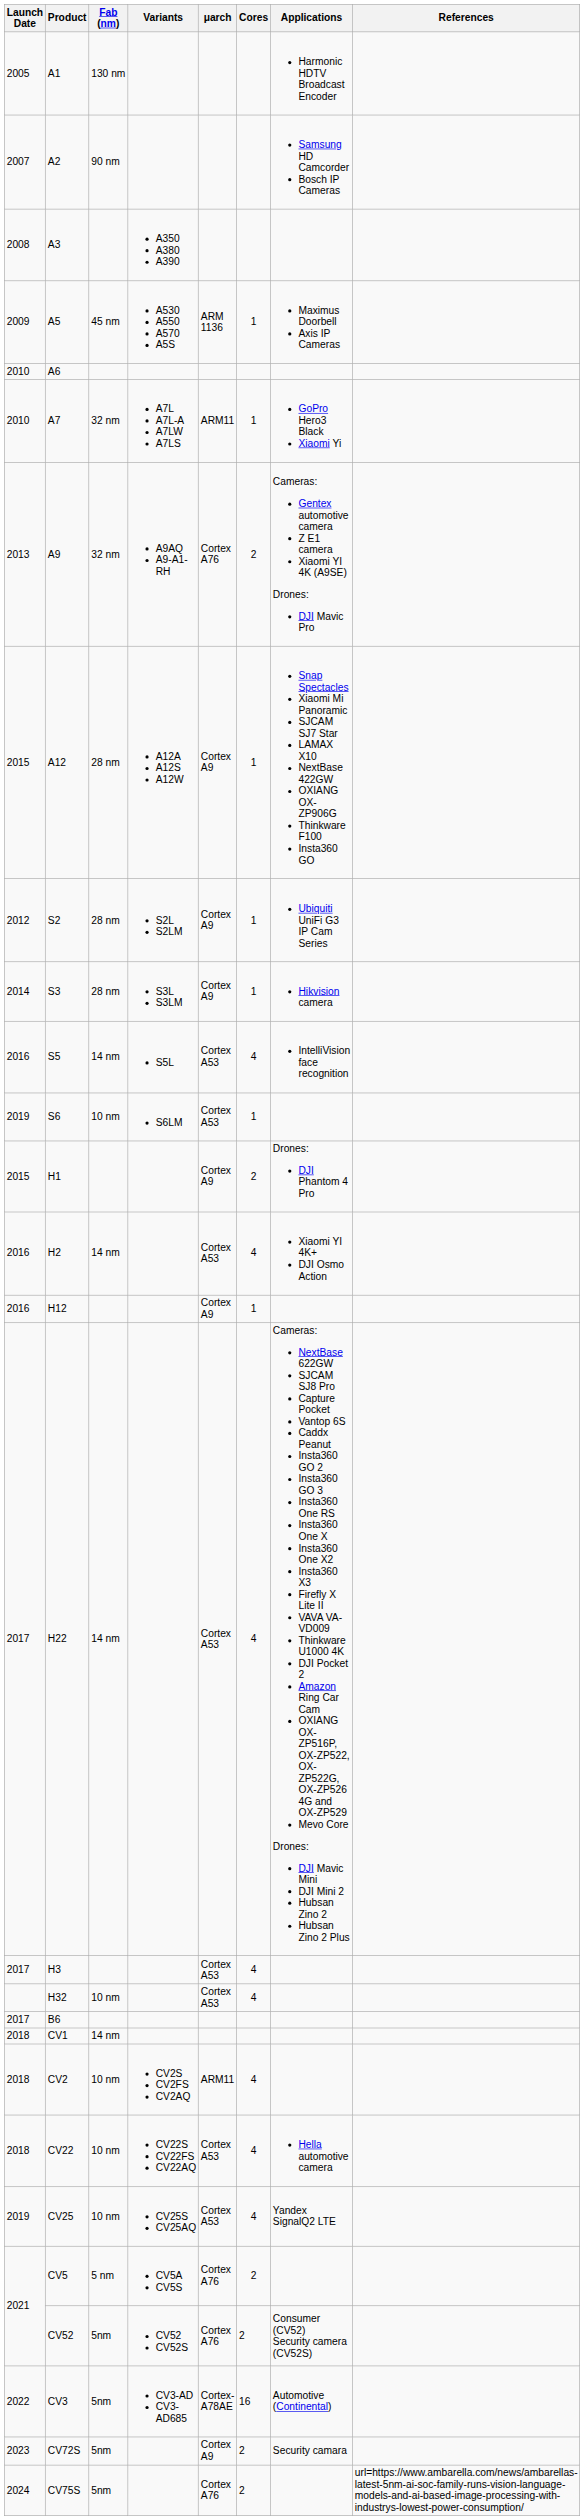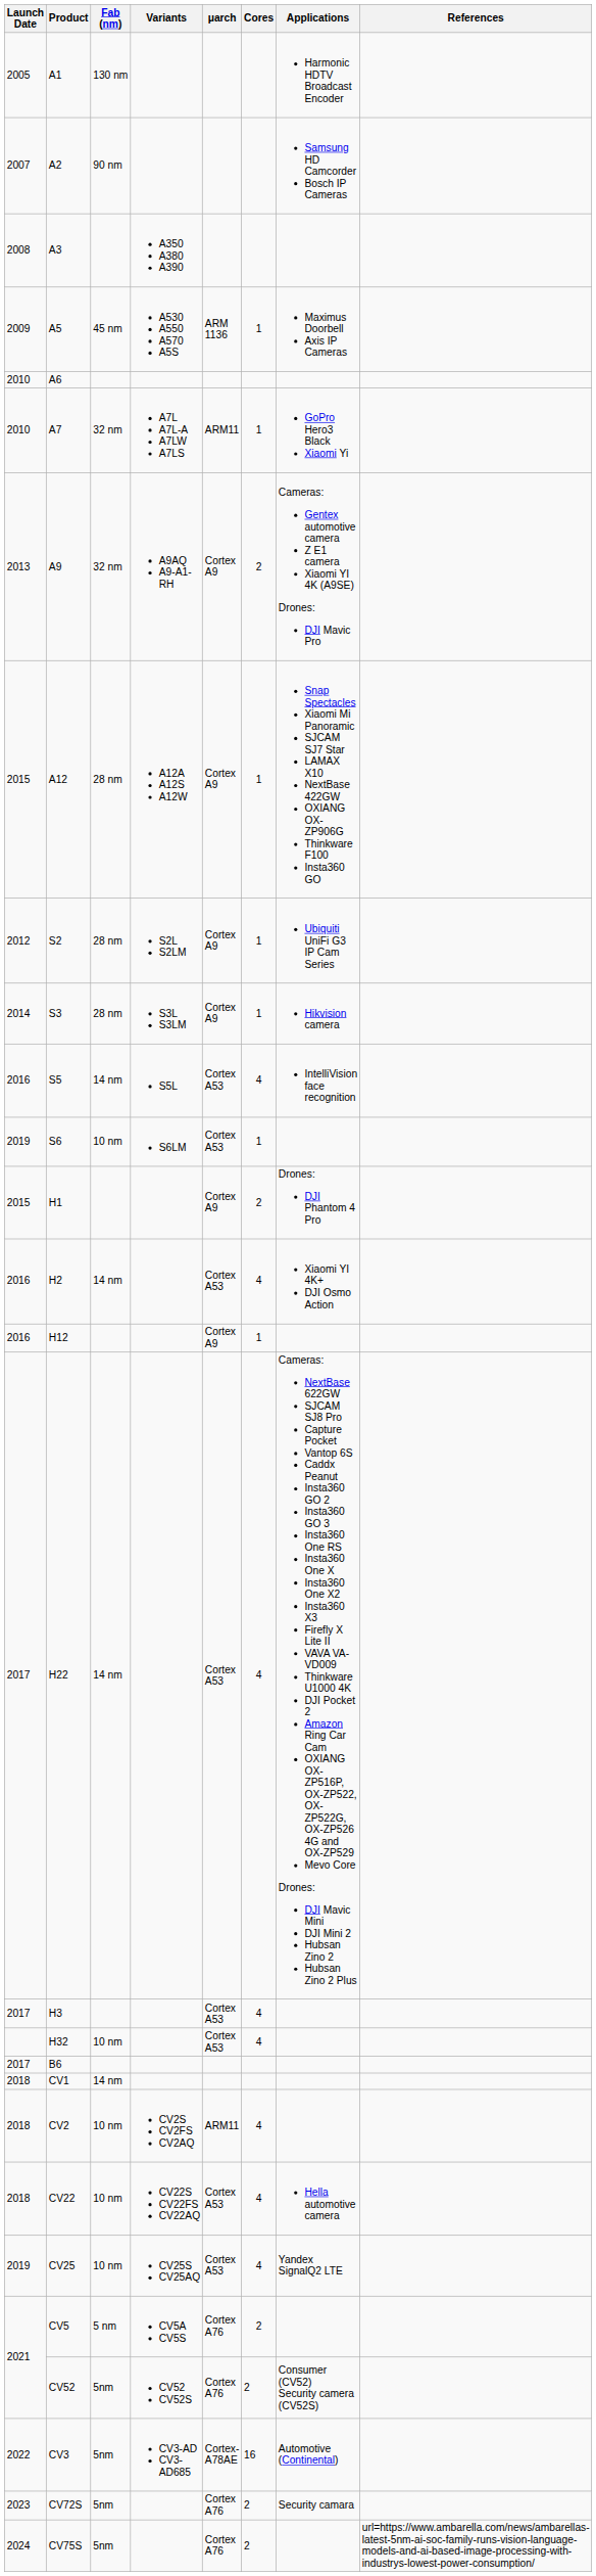A9 | μarch: Cortex A76 -> Cortex A9
CV72S | μarch: Cortex A9 -> Cortex A76
